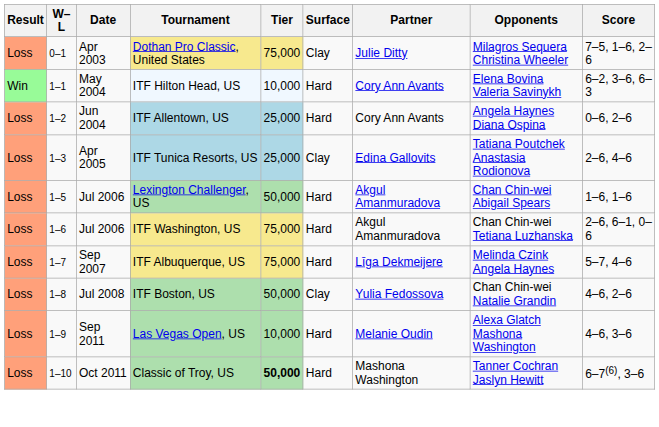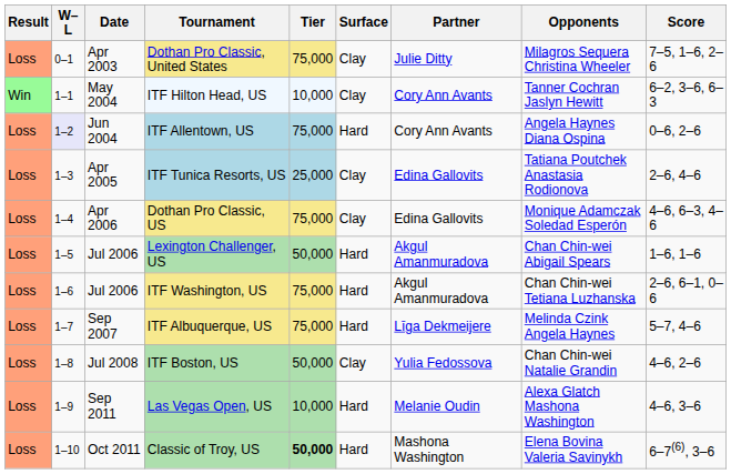ITF Hilton Head, US | Surface: Hard -> Clay
ITF Hilton Head, US | Opponents: Elena Bovina Valeria Savinykh -> Tanner Cochran Jaslyn Hewitt
ITF Allentown, US | W–L: no background -> lavender background
ITF Allentown, US | Tier: 25,000 -> 75,000
+ row: Loss | 1–4 | Apr 2006 | Dothan Pro Classic, US | 75,000 | Clay | Edina Gallovits | Monique Adamczak Soledad Esperón | 4–6, 6–3, 4–6
Classic of Troy, US | Opponents: Tanner Cochran Jaslyn Hewitt -> Elena Bovina Valeria Savinykh
